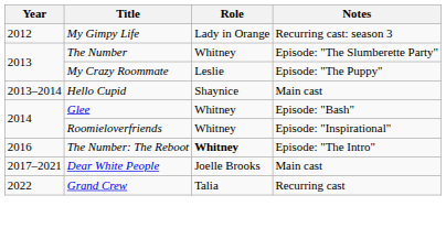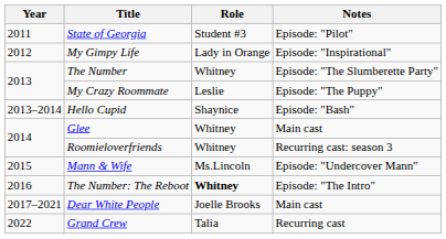+ row: 2011 | State of Georgia | Student #3 | Episode: "Pilot"
My Gimpy Life | Notes: Recurring cast: season 3 -> Episode: "Inspirational"
Hello Cupid | Notes: Main cast -> Episode: "Bash"
Glee | Notes: Episode: "Bash" -> Main cast
Roomieloverfriends | Notes: Episode: "Inspirational" -> Recurring cast: season 3
+ row: 2015 | Mann & Wife | Ms.Lincoln | Episode: "Undercover Mann"
